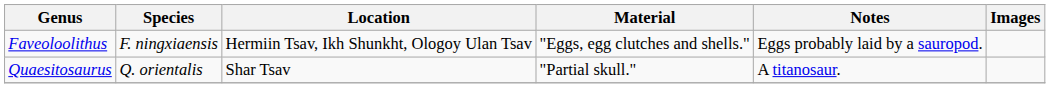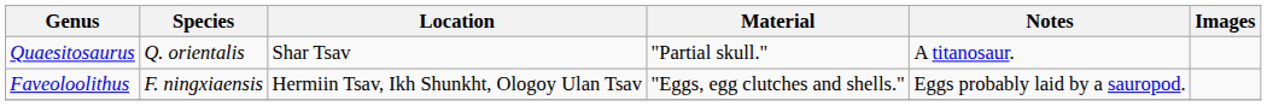rows swapped: Faveoloolithus <-> Quaesitosaurus
